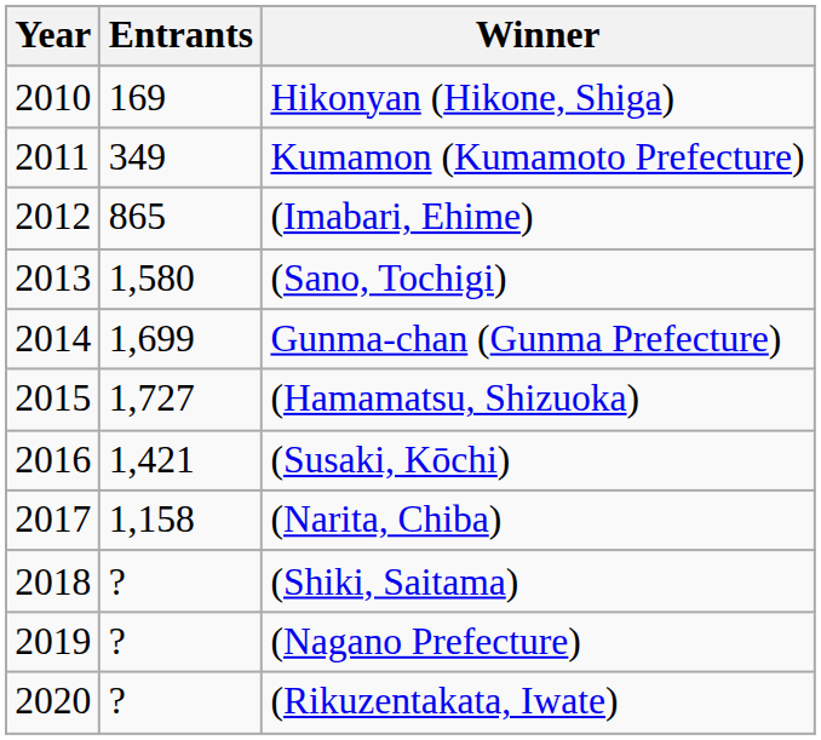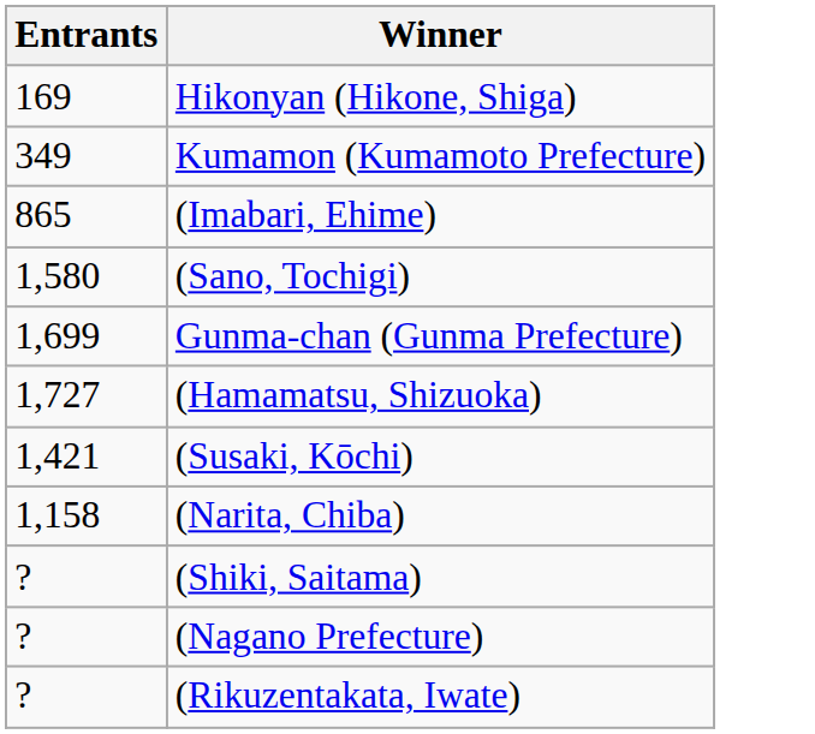- column: Year | 2010 | 2011 | 2012 | 2013 | 2014 | 2015 | 2016 | 2017 | 2018 | 2019 | 2020
